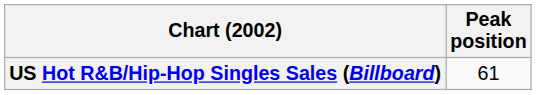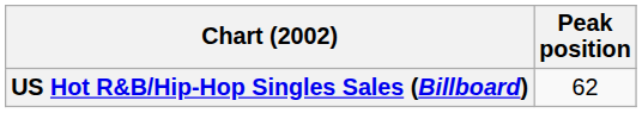US Hot R&B/Hip-Hop Singles Sales (Billboard) | Peak position: 61 -> 62
